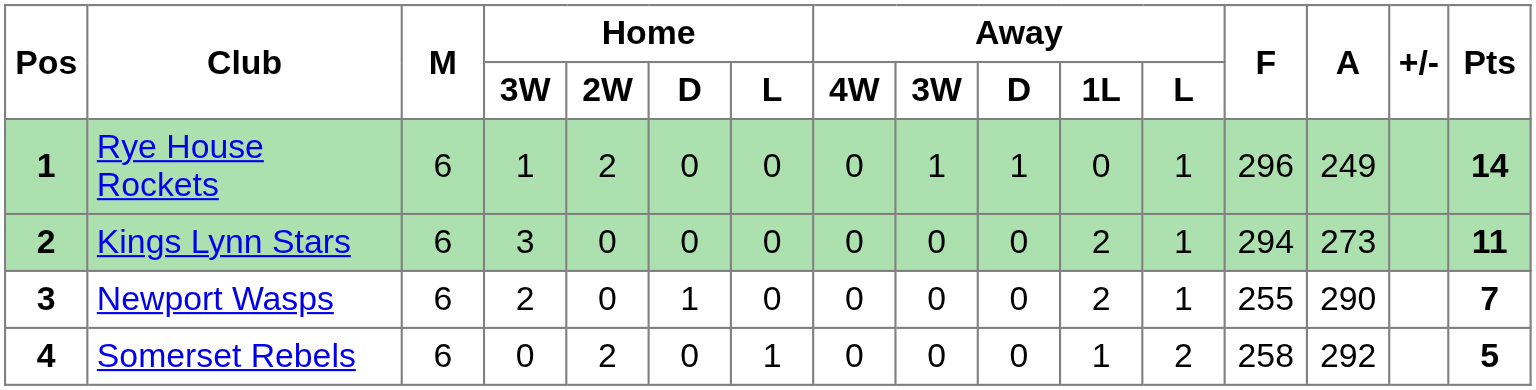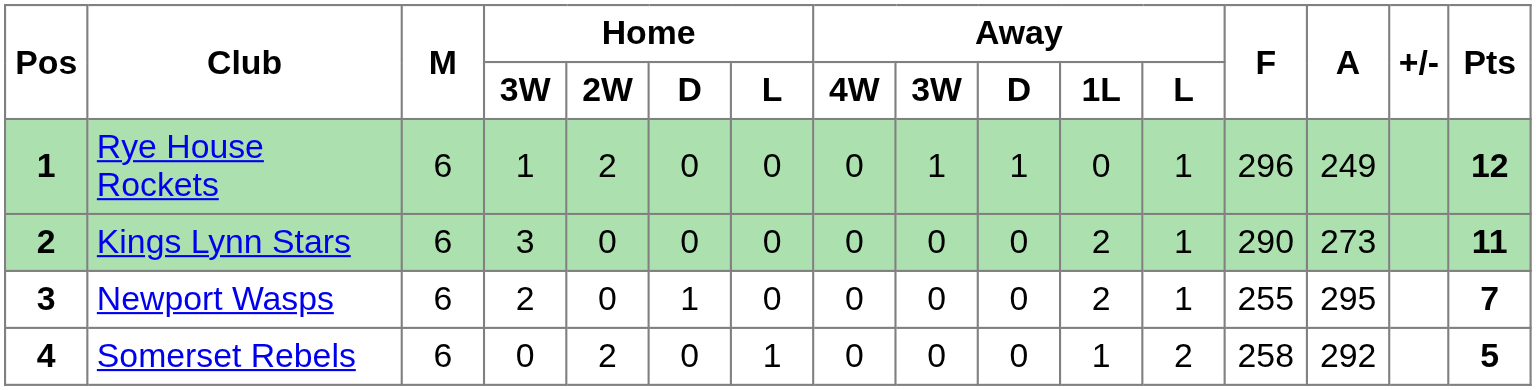Rye House Rockets | Pts: 14 -> 12
Kings Lynn Stars | F: 294 -> 290
Newport Wasps | A: 290 -> 295
